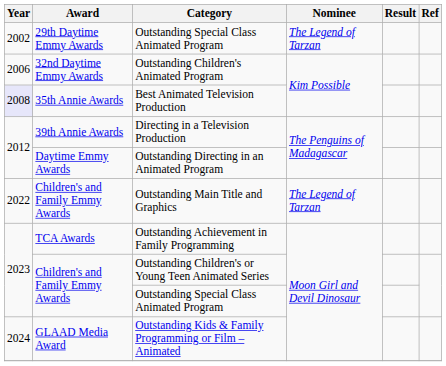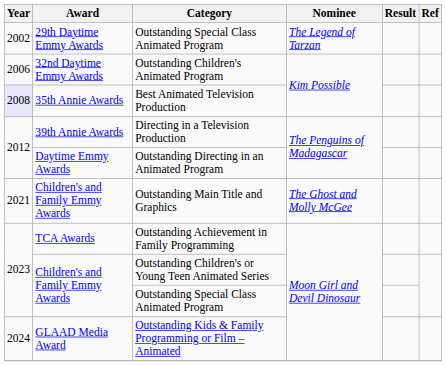Outstanding Main Title and Graphics | Year: 2022 -> 2021
Outstanding Main Title and Graphics | Nominee: The Legend of Tarzan -> The Ghost and Molly McGee
